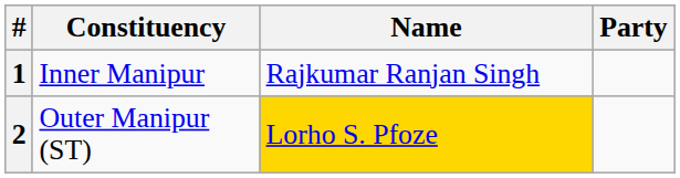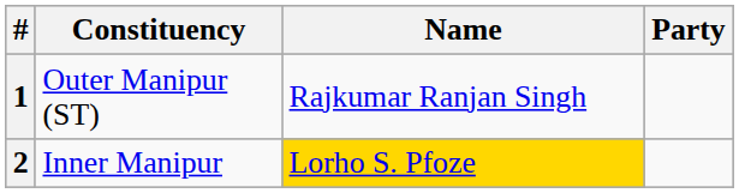1 | Constituency: Inner Manipur -> Outer Manipur (ST)
2 | Constituency: Outer Manipur (ST) -> Inner Manipur
